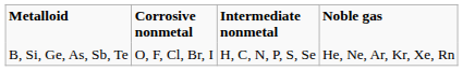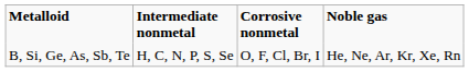columns swapped: Intermediate nonmetal <-> Corrosive nonmetal
